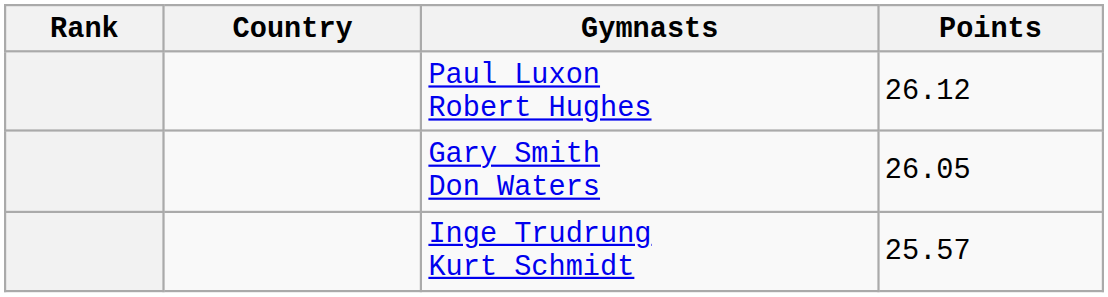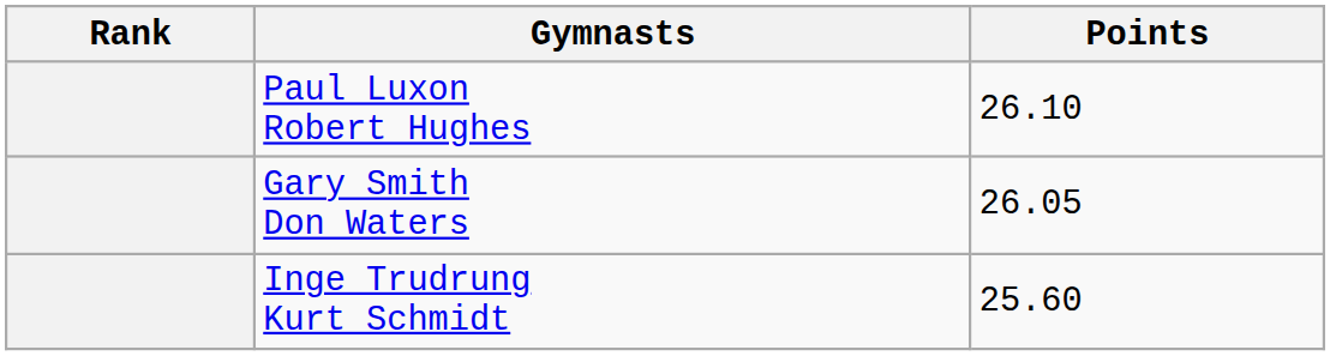- column: Country
Paul Luxon Robert Hughes | Points: 26.12 -> 26.10
Inge Trudrung Kurt Schmidt | Points: 25.57 -> 25.60
